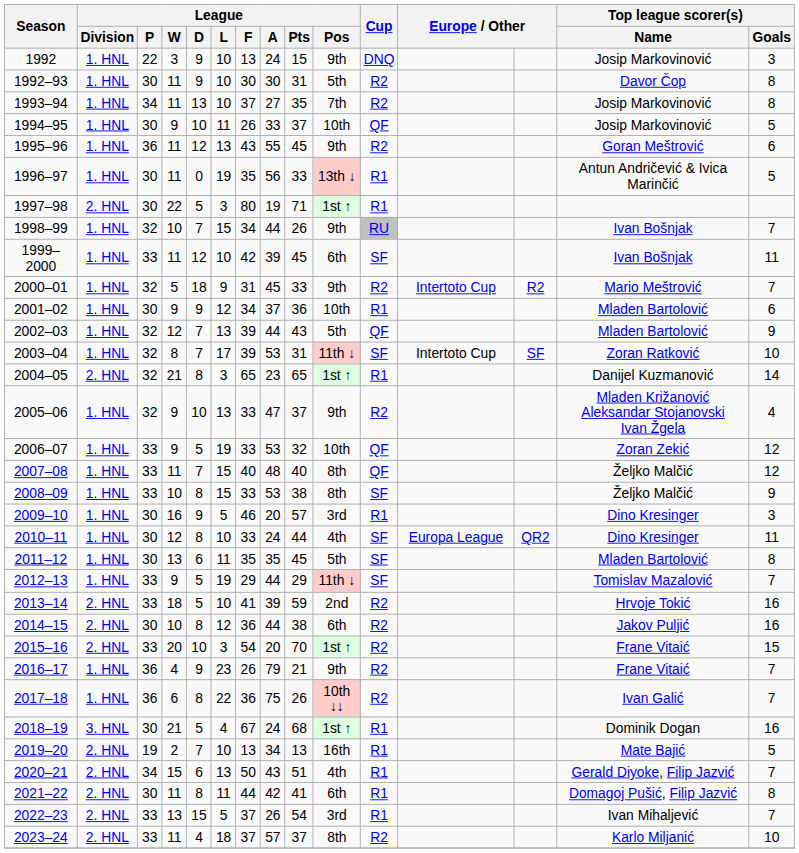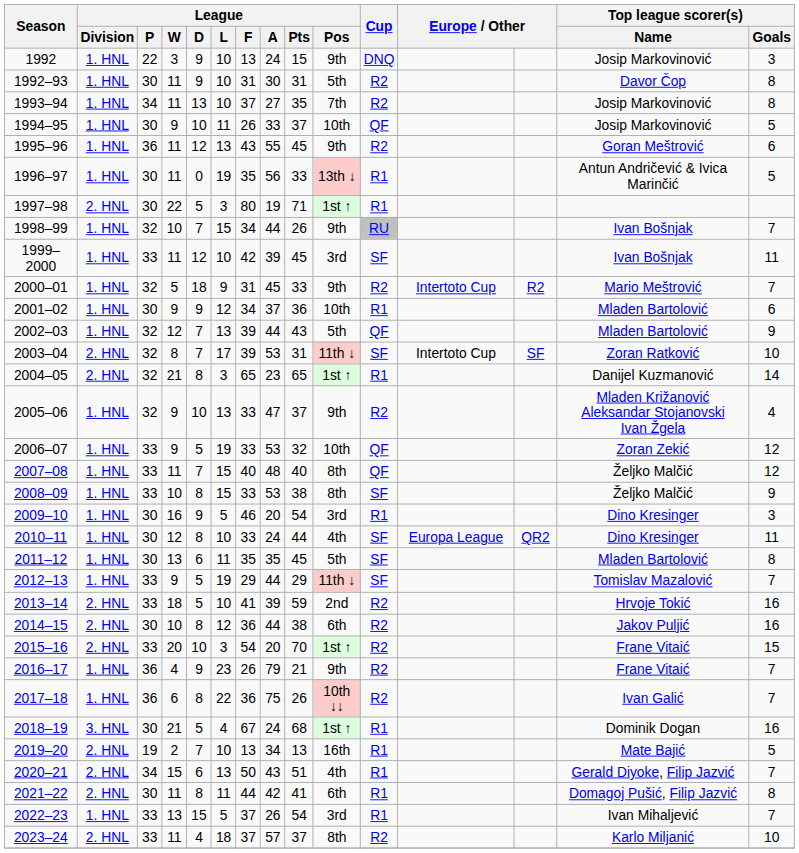1992–93 | League / F: 30 -> 31
1999–2000 | League / Pos: 6th -> 3rd
2003–04 | League / Division: 1. HNL -> 2. HNL
2009–10 | League / Pts: 57 -> 54
2022–23 | League / Division: 2. HNL -> 1. HNL
